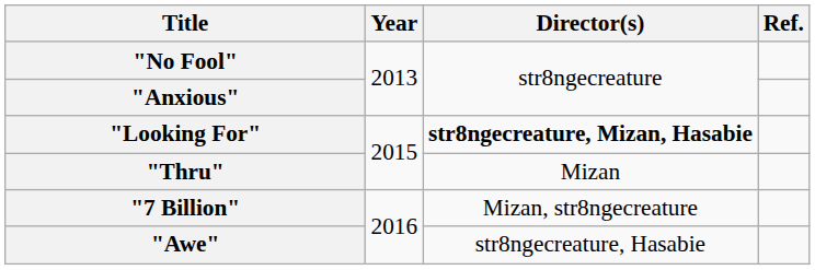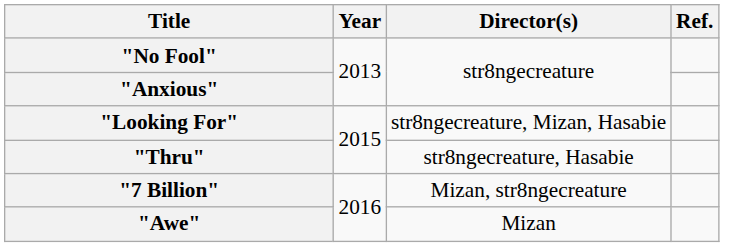"Looking For" | Director(s): bold -> normal
"Thru" | Director(s): Mizan -> str8ngecreature, Hasabie
"Awe" | Director(s): str8ngecreature, Hasabie -> Mizan
